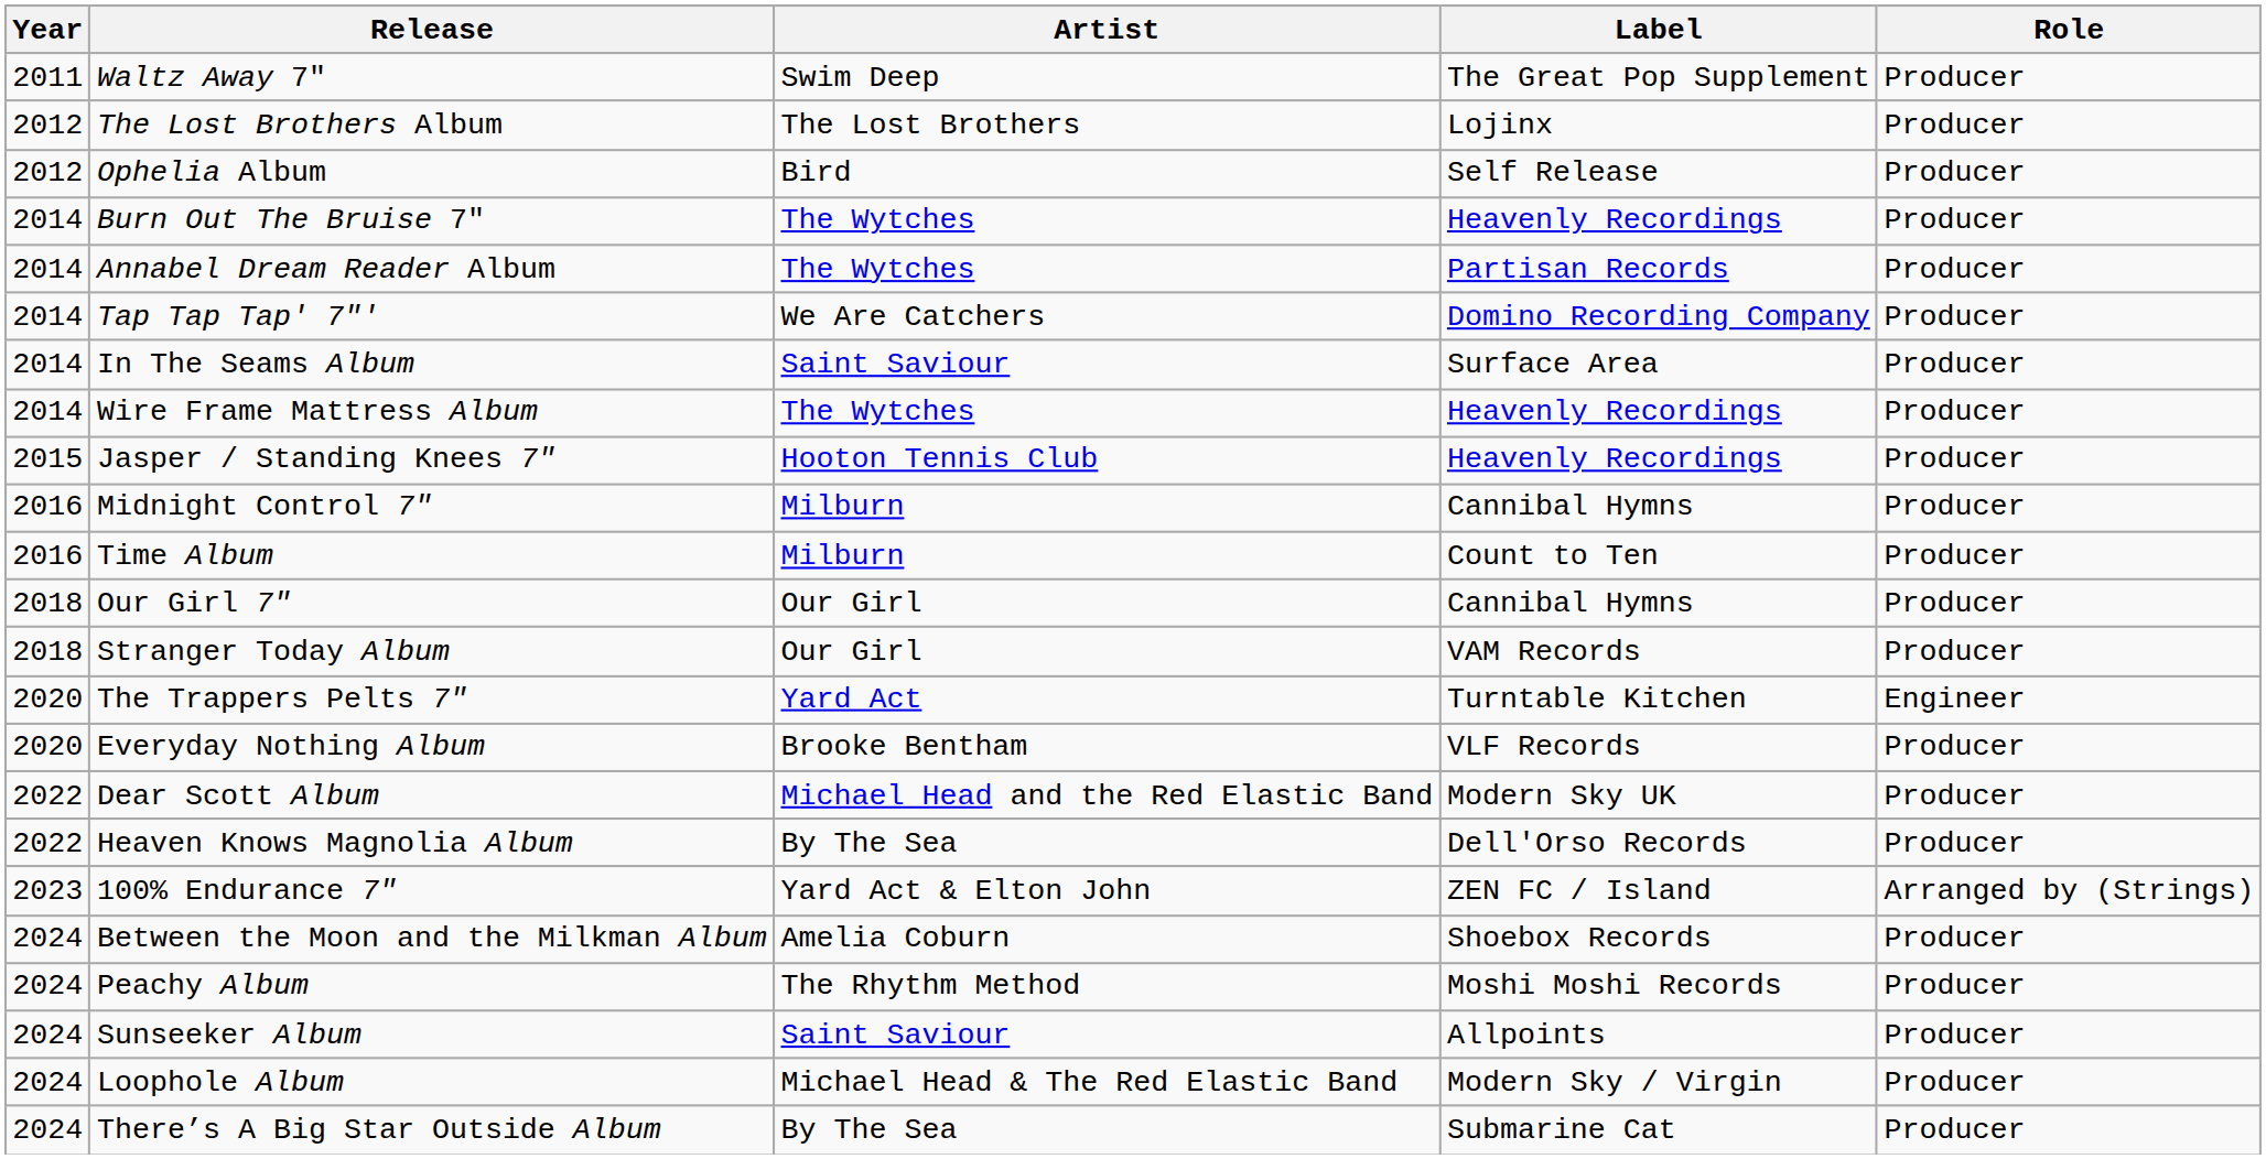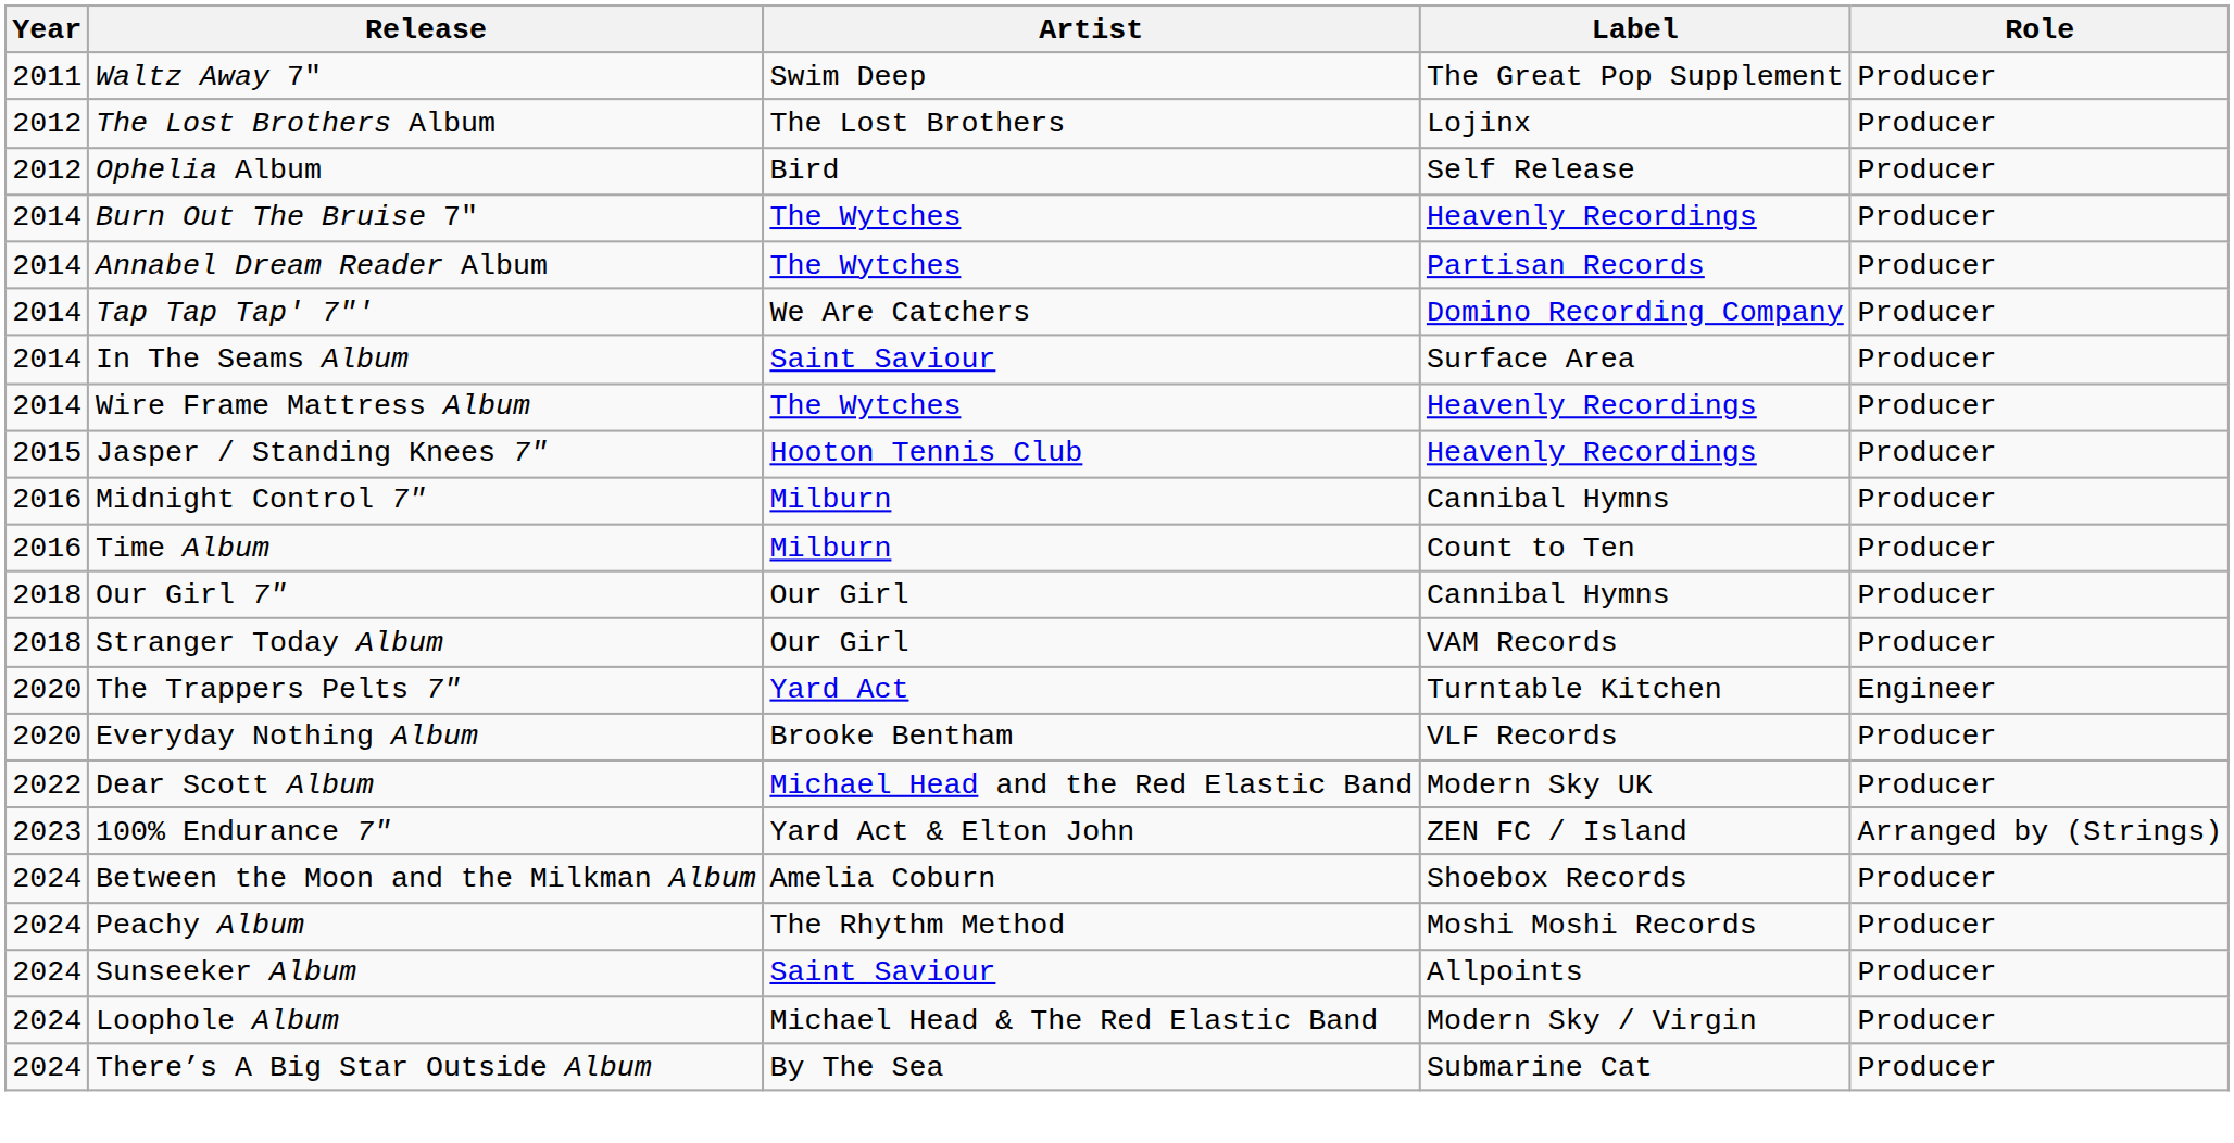- row: 2022 | Heaven Knows Magnolia Album | By The Sea | Dell'Orso Records | Producer
